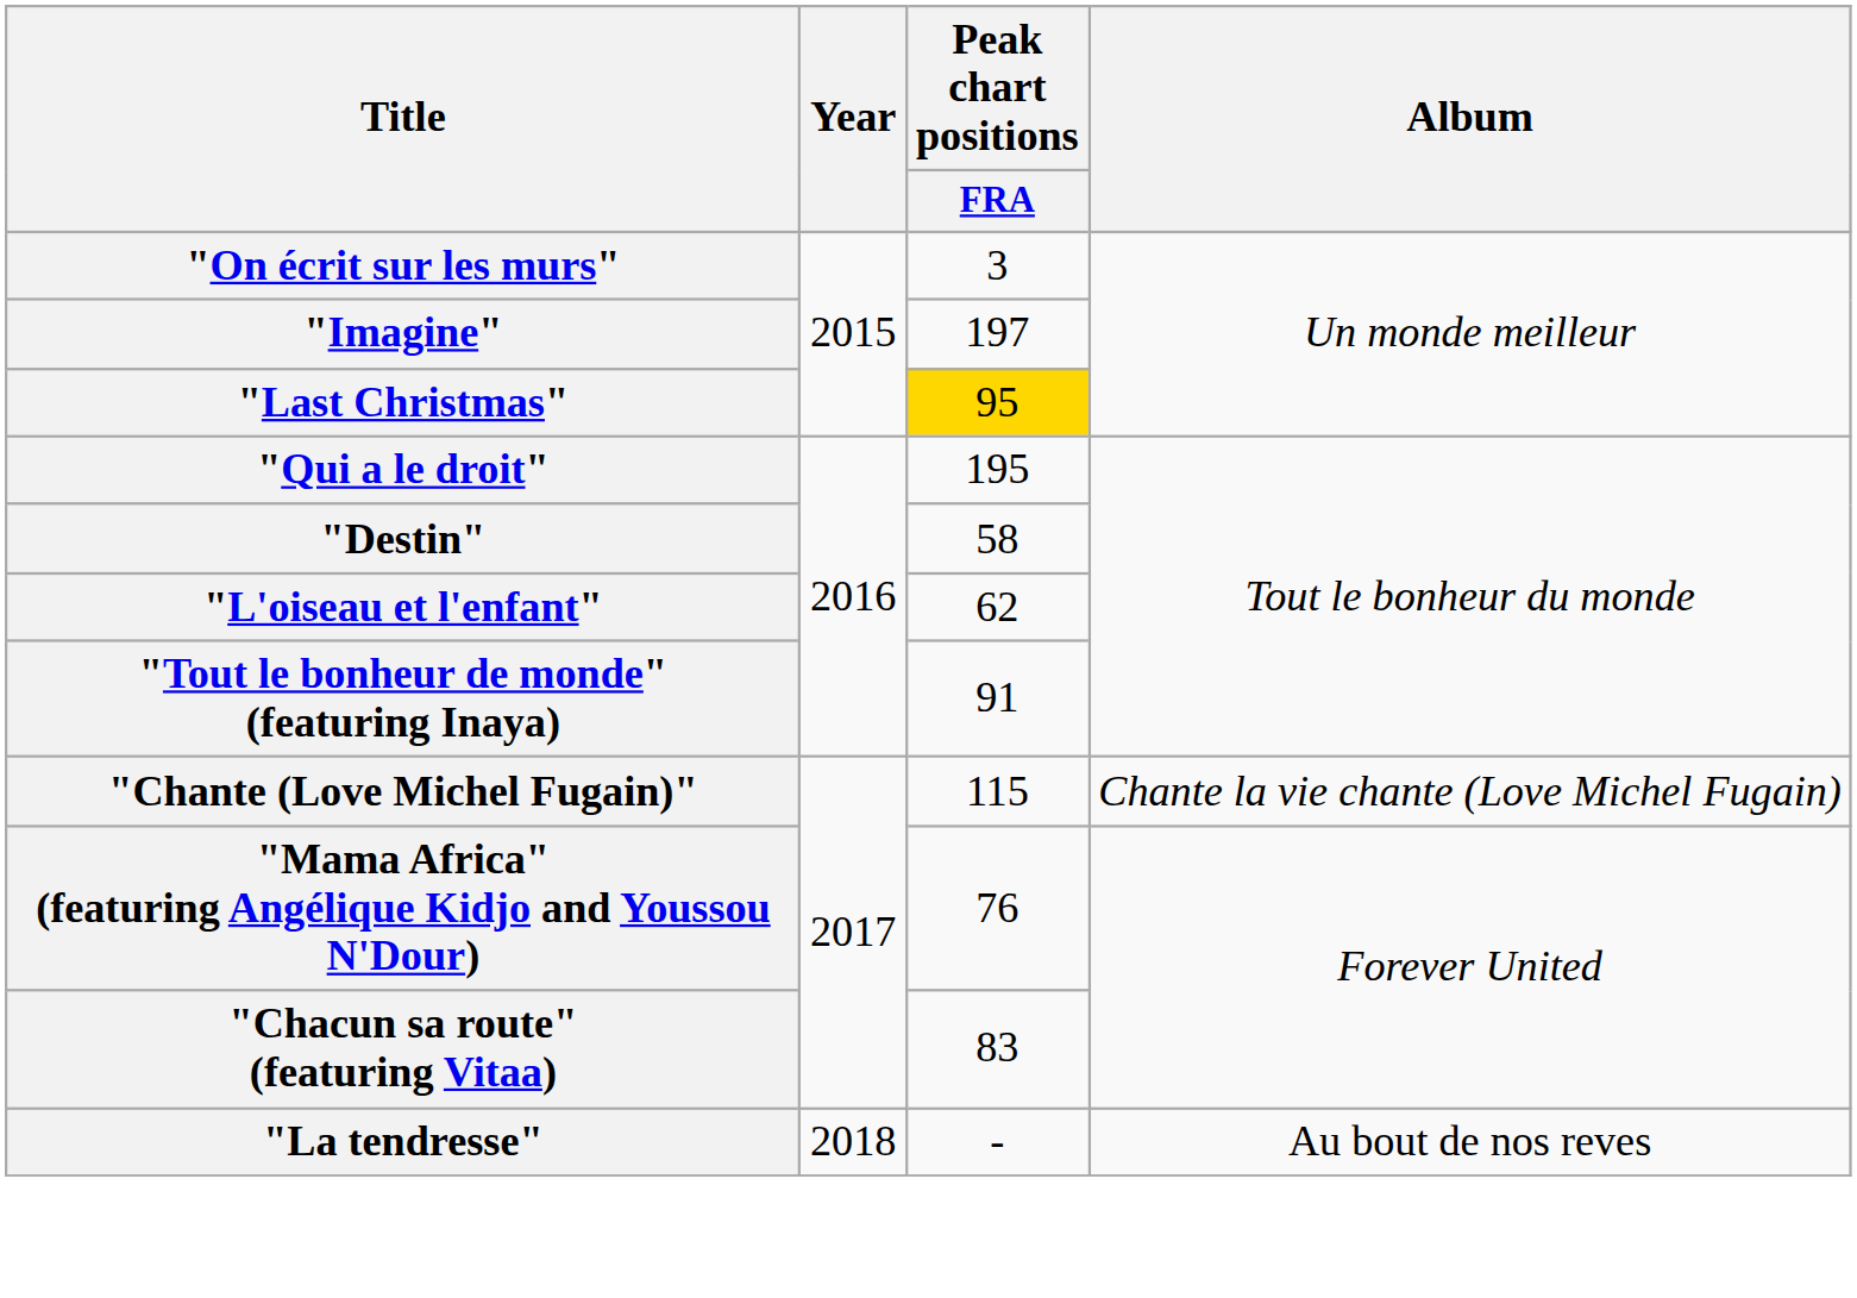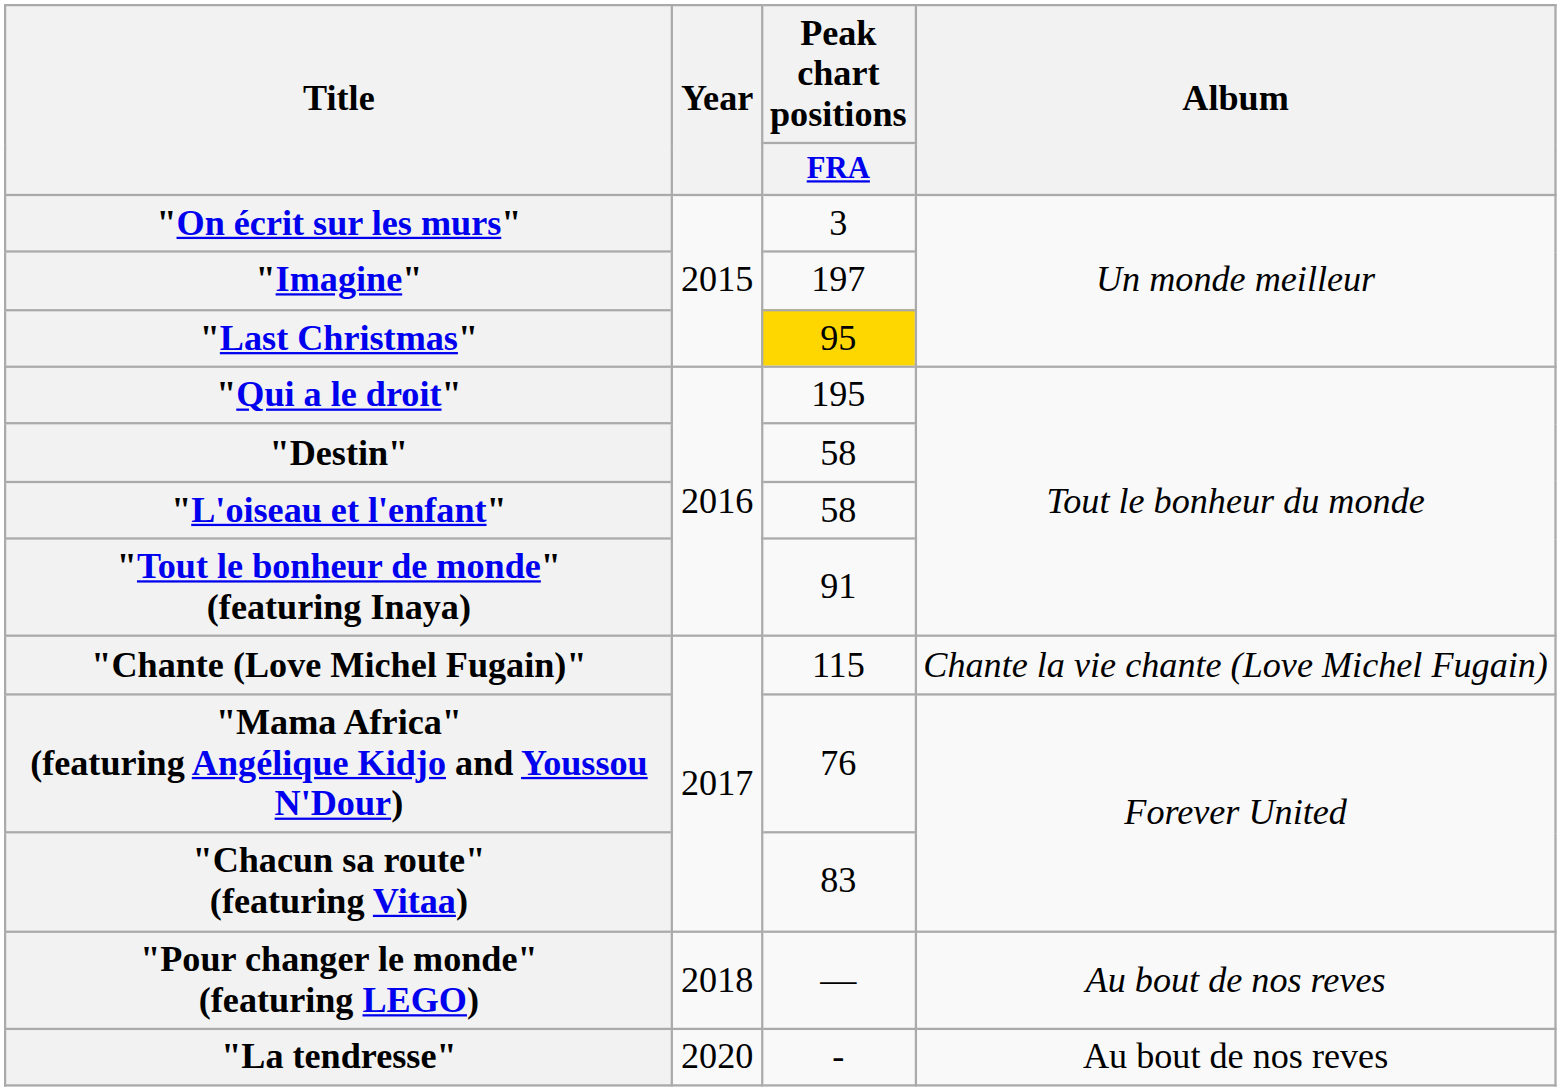"L'oiseau et l'enfant" | Peak chart positions / FRA: 62 -> 58
+ row: "Pour changer le monde" (featuring LEGO) | 2018 | — | Au bout de nos reves
"La tendresse" | Year: 2018 -> 2020
